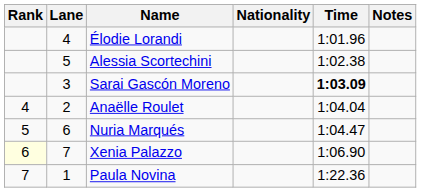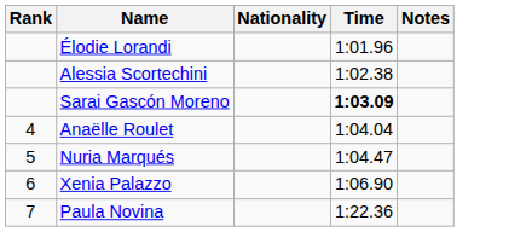- column: Lane | 4 | 5 | 3 | 2 | 6 | 7 | 1
Xenia Palazzo | Rank: lightyellow background -> no background
